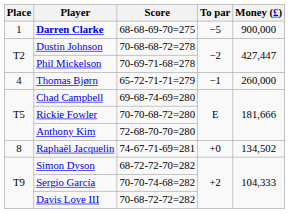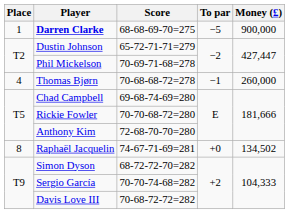Dustin Johnson | Score: 70-68-68-72=278 -> 65-72-71-71=279
Thomas Bjørn | Score: 65-72-71-71=279 -> 70-68-68-72=278
